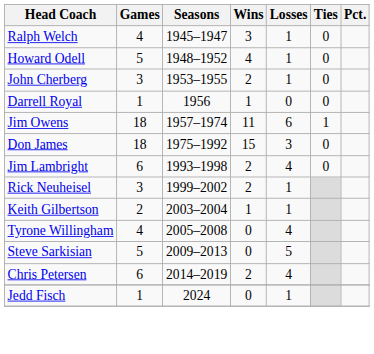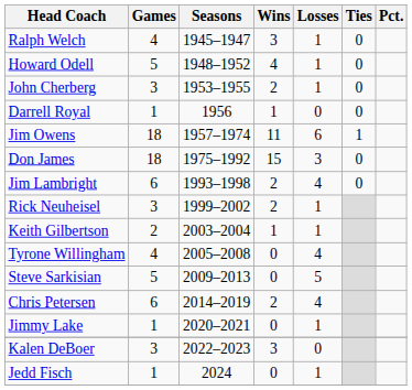+ row: Jimmy Lake | 1 | 2020–2021 | 0 | 1
+ row: Kalen DeBoer | 3 | 2022–2023 | 3 | 0
